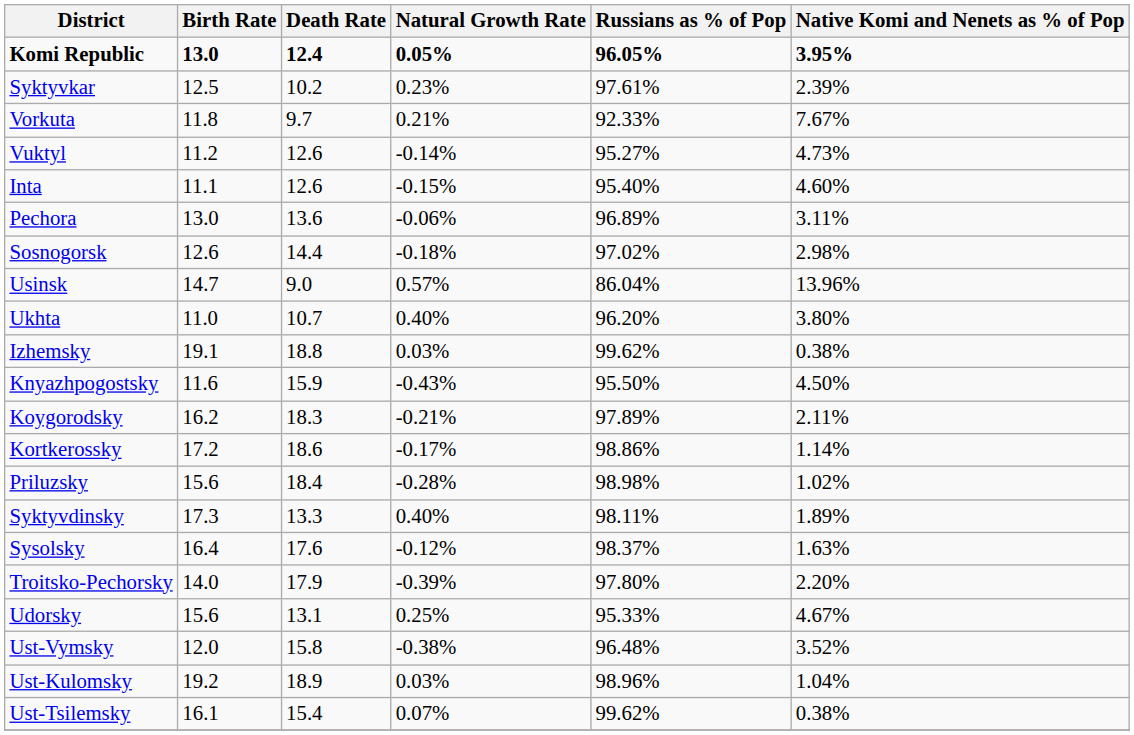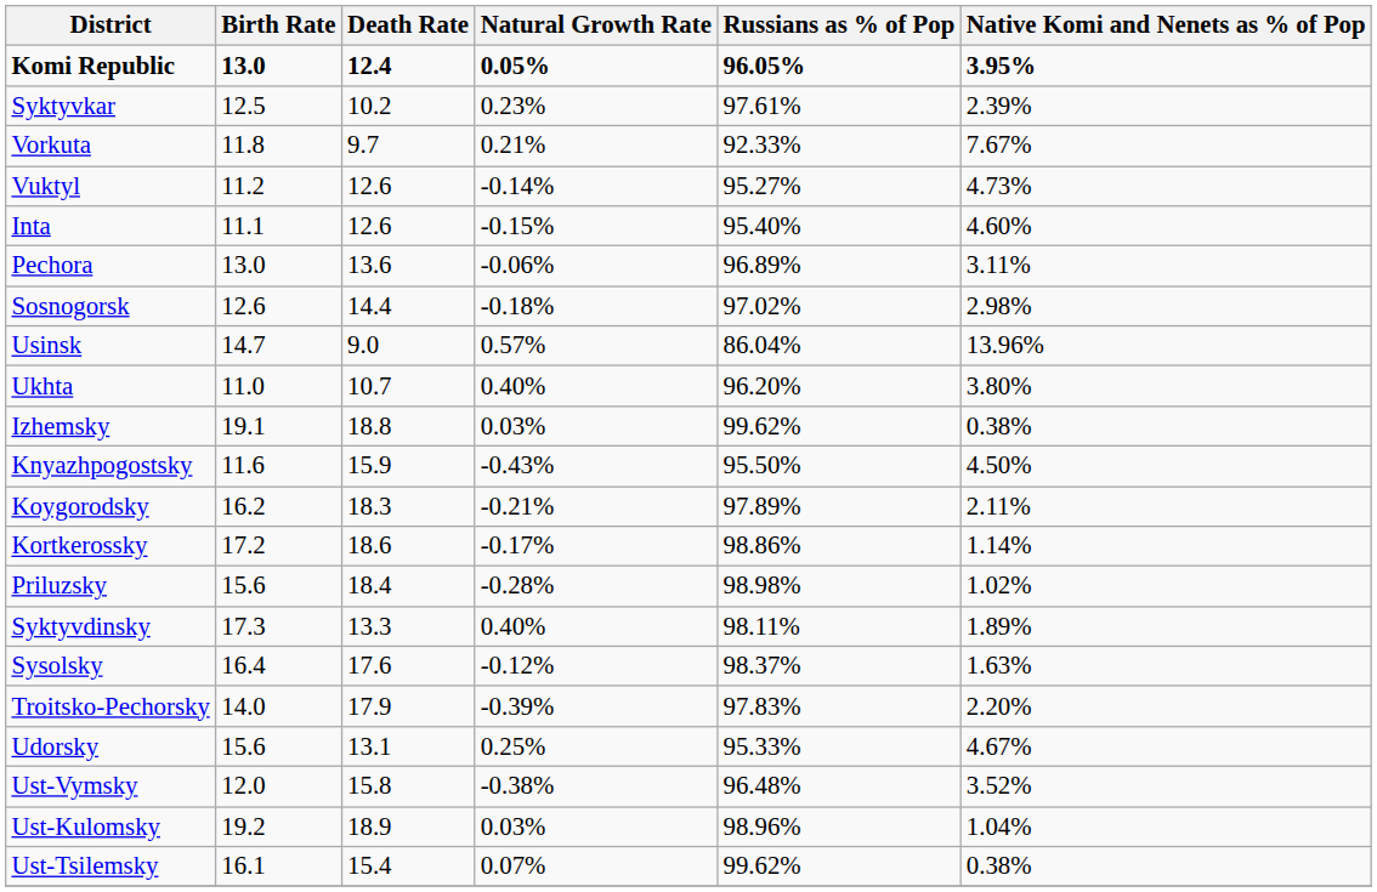Troitsko-Pechorsky | Russians as % of Pop: 97.80% -> 97.83%
